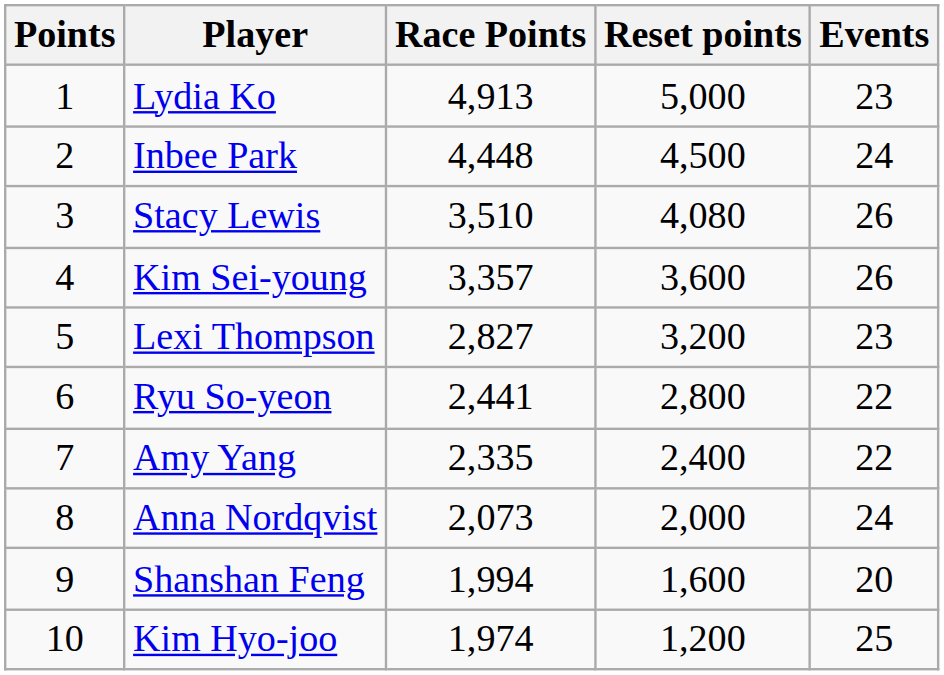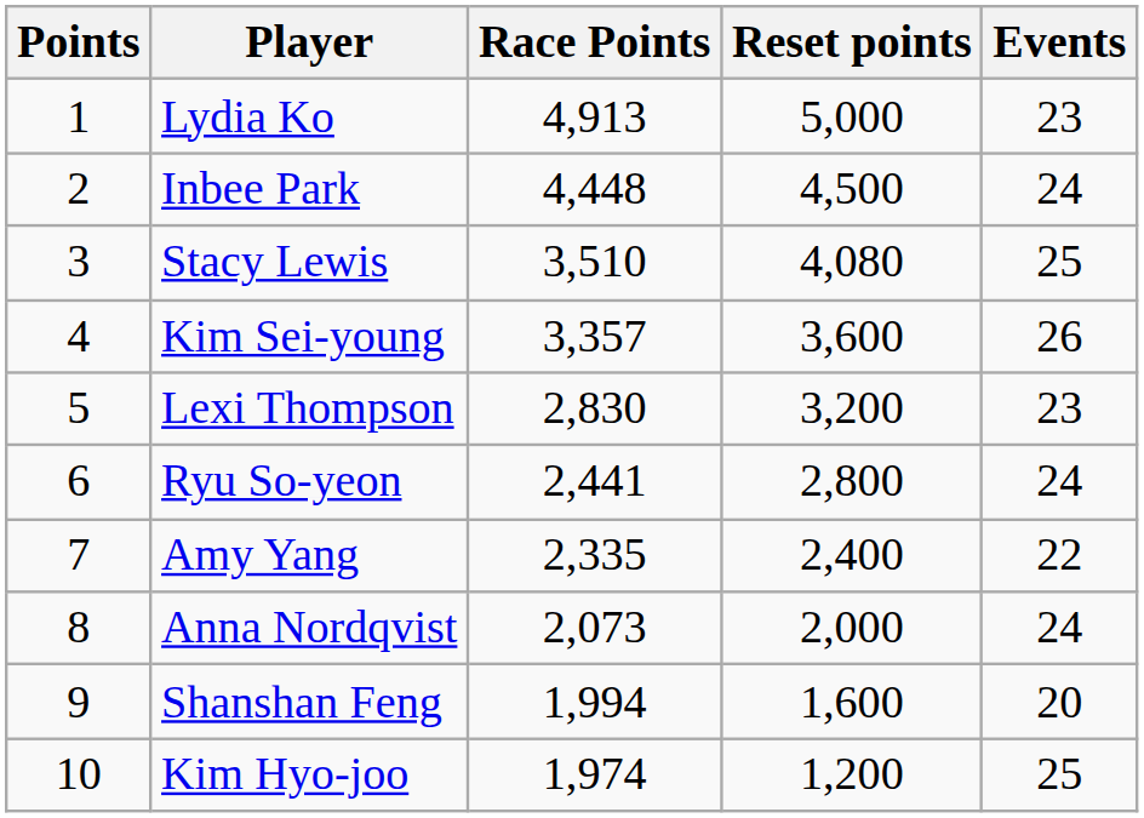Stacy Lewis | Events: 26 -> 25
Lexi Thompson | Race Points: 2,827 -> 2,830
Ryu So-yeon | Events: 22 -> 24
